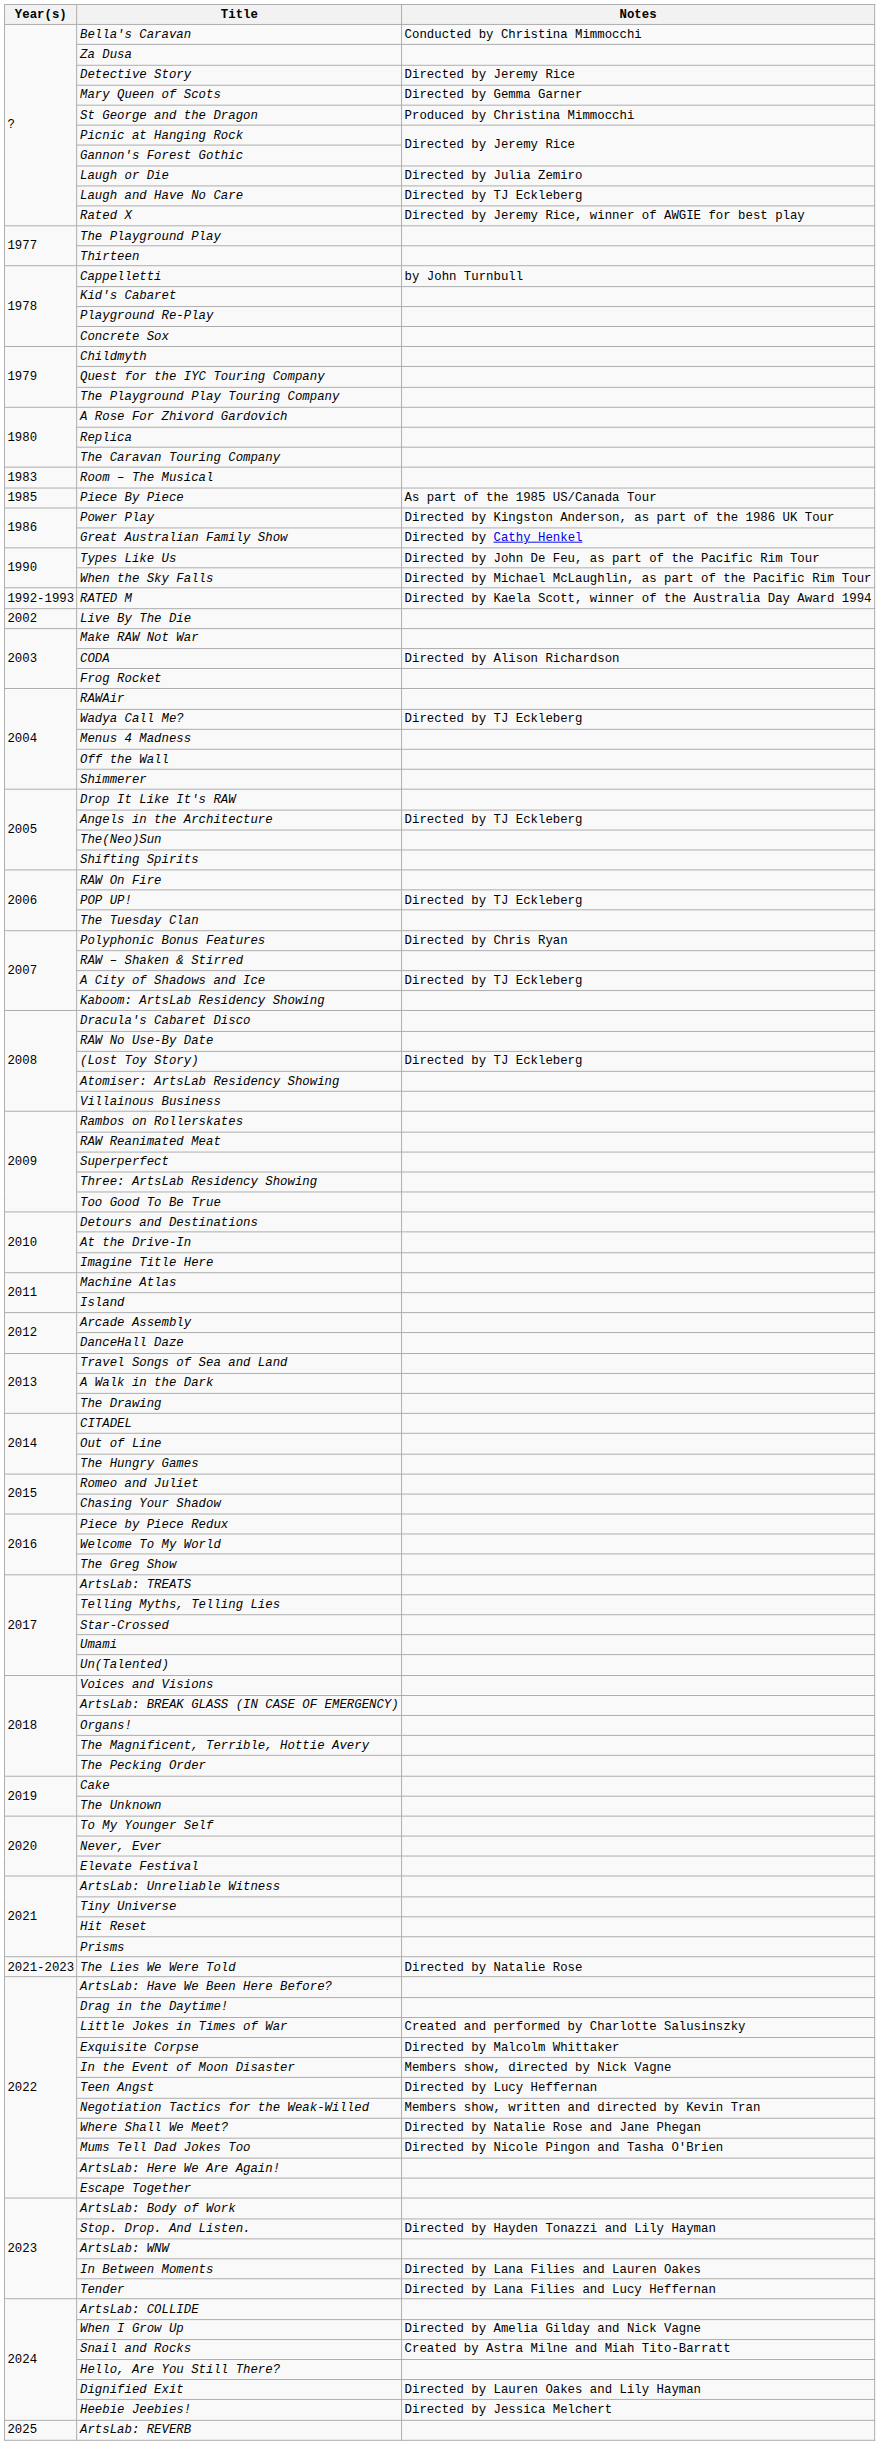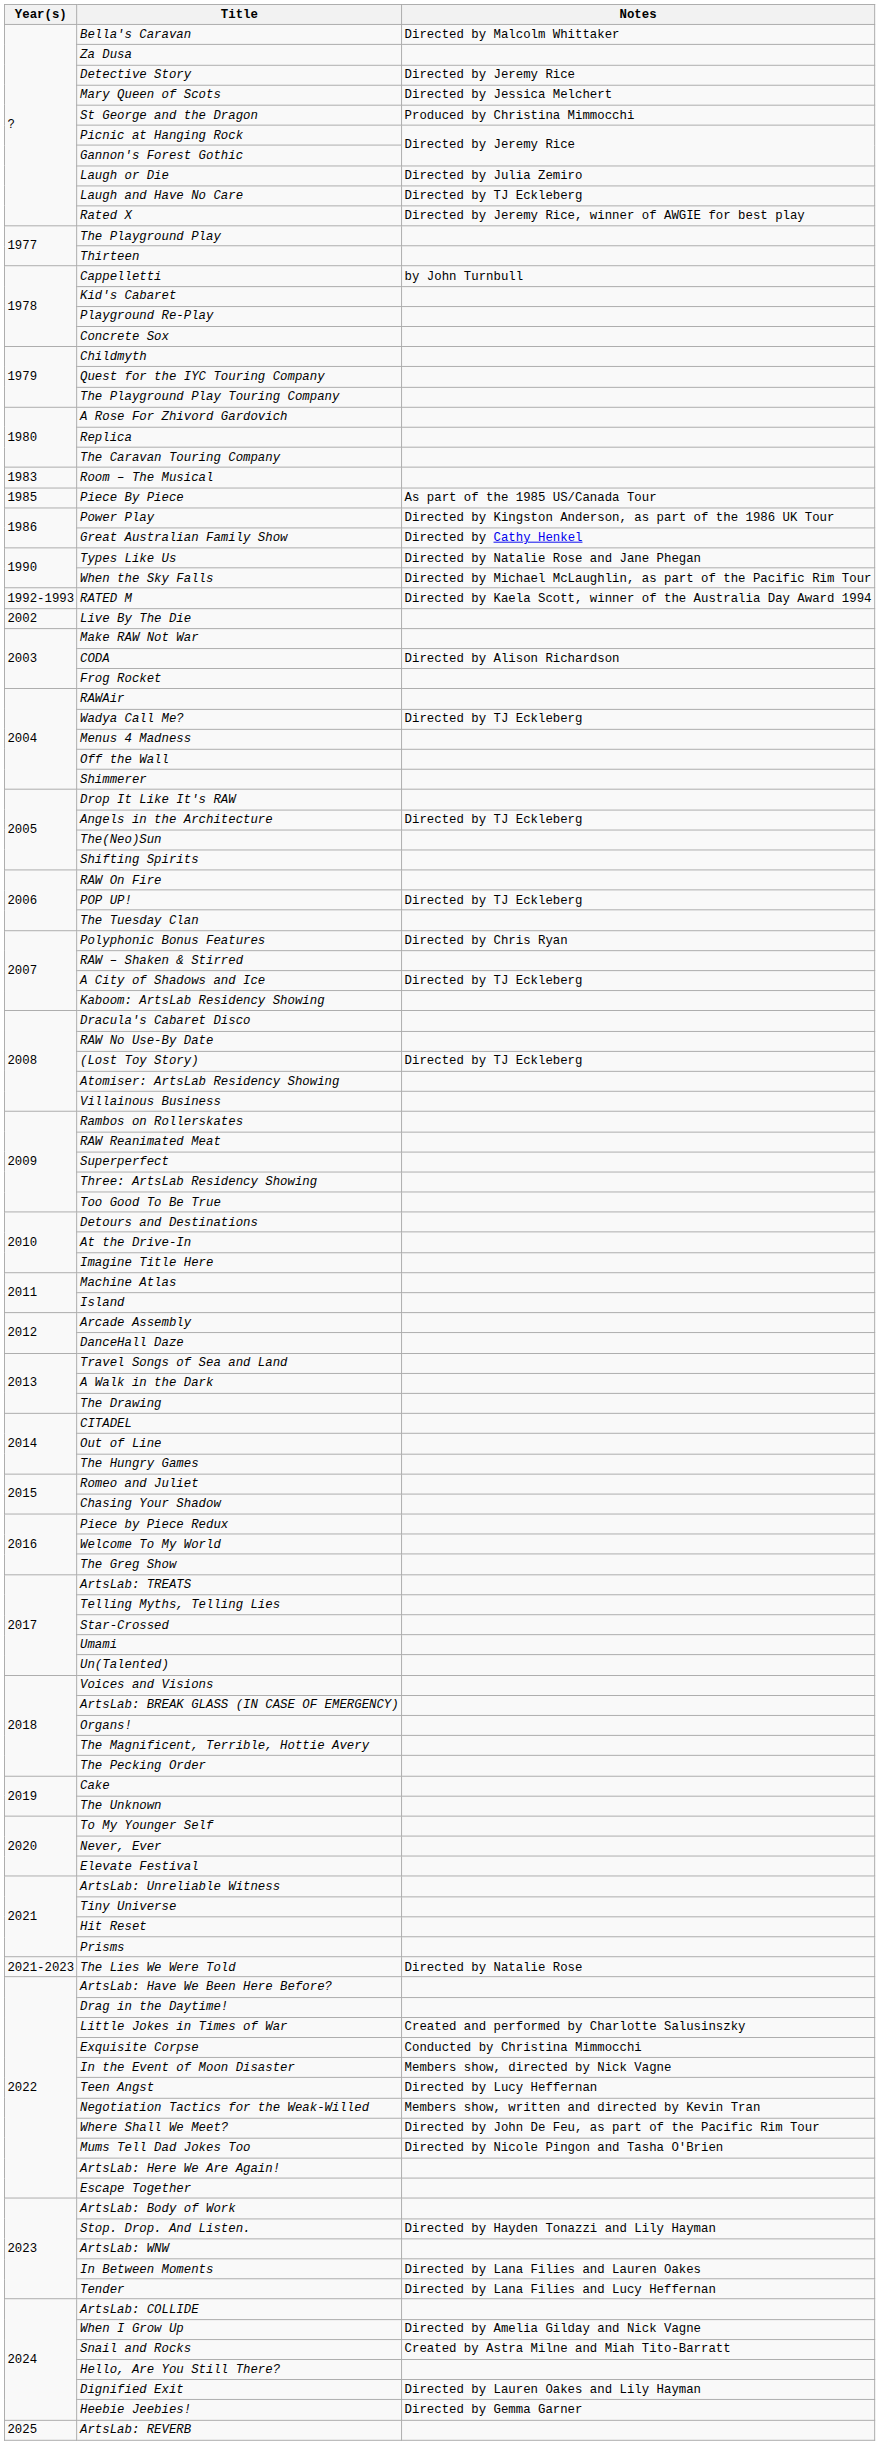Bella's Caravan | Notes: Conducted by Christina Mimmocchi -> Directed by Malcolm Whittaker
Mary Queen of Scots | Notes: Directed by Gemma Garner -> Directed by Jessica Melchert
Types Like Us | Notes: Directed by John De Feu, as part of the Pacific Rim Tour -> Directed by Natalie Rose and Jane Phegan
Exquisite Corpse | Notes: Directed by Malcolm Whittaker -> Conducted by Christina Mimmocchi
Where Shall We Meet? | Notes: Directed by Natalie Rose and Jane Phegan -> Directed by John De Feu, as part of the Pacific Rim Tour
Heebie Jeebies! | Notes: Directed by Jessica Melchert -> Directed by Gemma Garner
